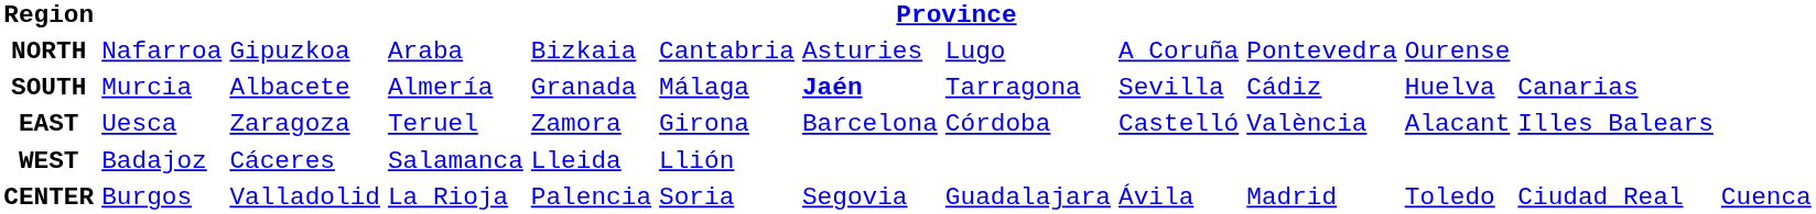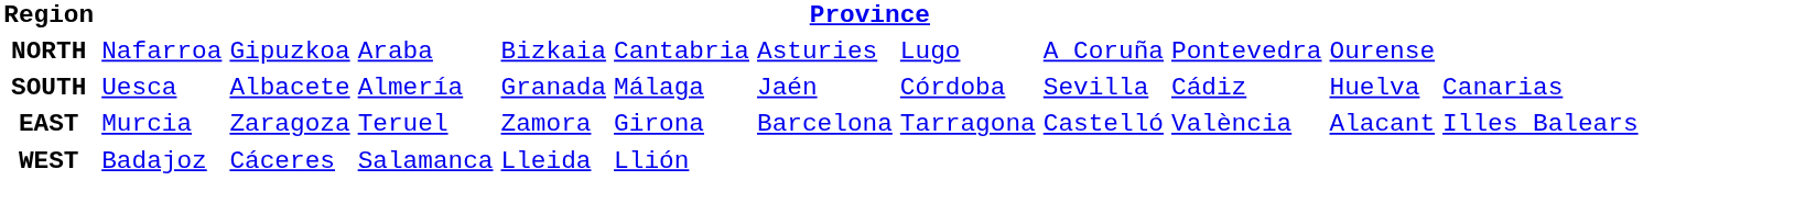SOUTH | column 2: Murcia -> Uesca
SOUTH | column 7: bold -> normal
SOUTH | column 8: Tarragona -> Córdoba
EAST | column 2: Uesca -> Murcia
EAST | column 8: Córdoba -> Tarragona
- row: CENTER | Burgos | Valladolid | La Rioja | Palencia | Soria | Segovia | Guadalajara | Ávila | Madrid | Toledo | Ciudad Real | Cuenca
